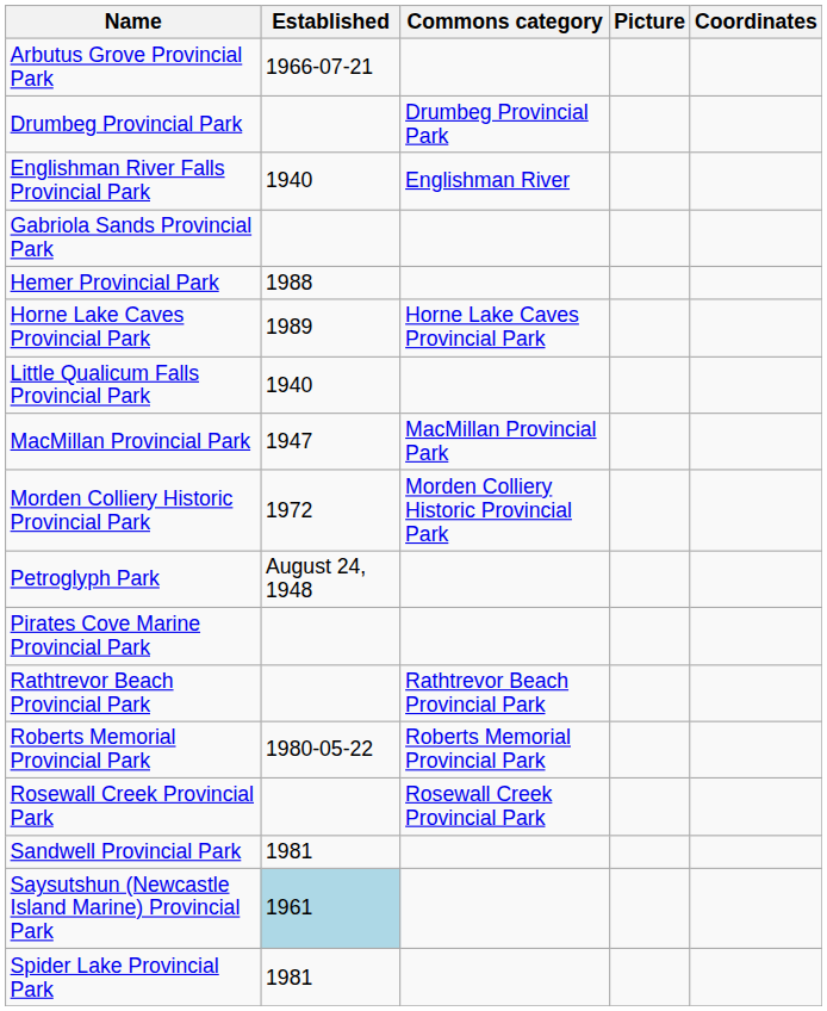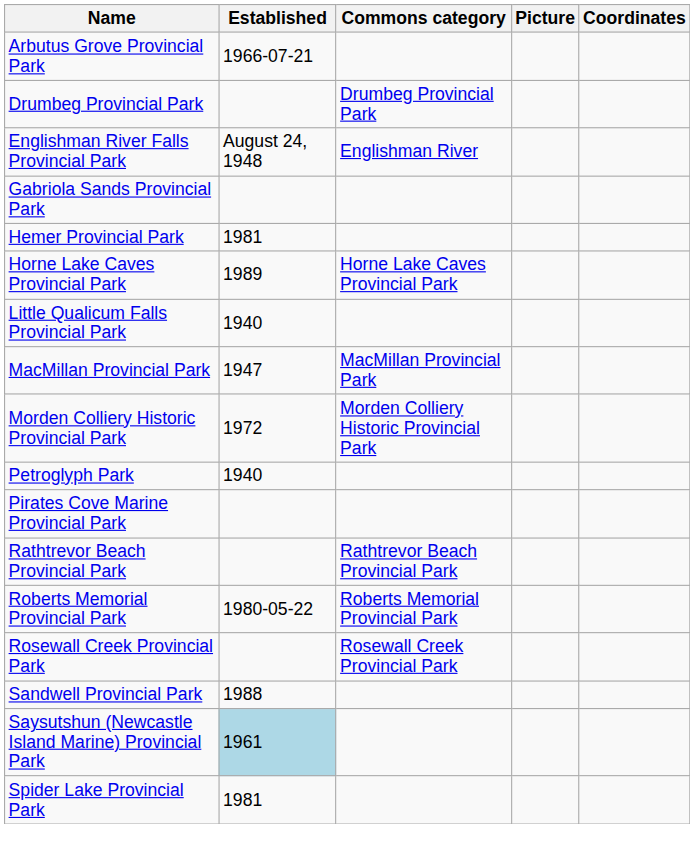Englishman River Falls Provincial Park | Established: 1940 -> August 24, 1948
Hemer Provincial Park | Established: 1988 -> 1981
Petroglyph Park | Established: August 24, 1948 -> 1940
Sandwell Provincial Park | Established: 1981 -> 1988
